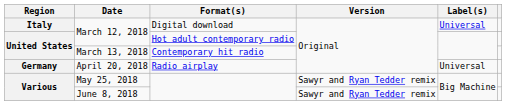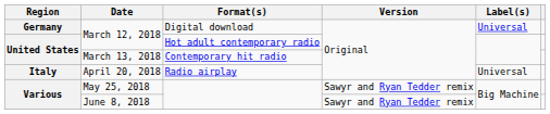March 12, 2018 / Digital download | Region: Italy -> Germany
April 20, 2018 | Region: Germany -> Italy
